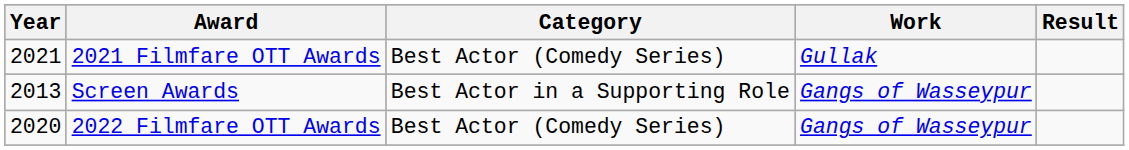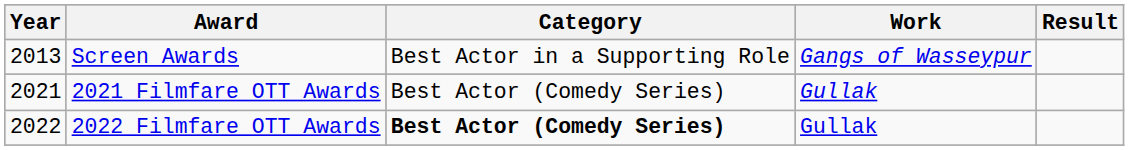rows swapped: Screen Awards <-> 2021 Filmfare OTT Awards
2022 Filmfare OTT Awards | Year: 2020 -> 2022
2022 Filmfare OTT Awards | Category: normal -> bold
2022 Filmfare OTT Awards | Work: Gangs of Wasseypur -> Gullak
